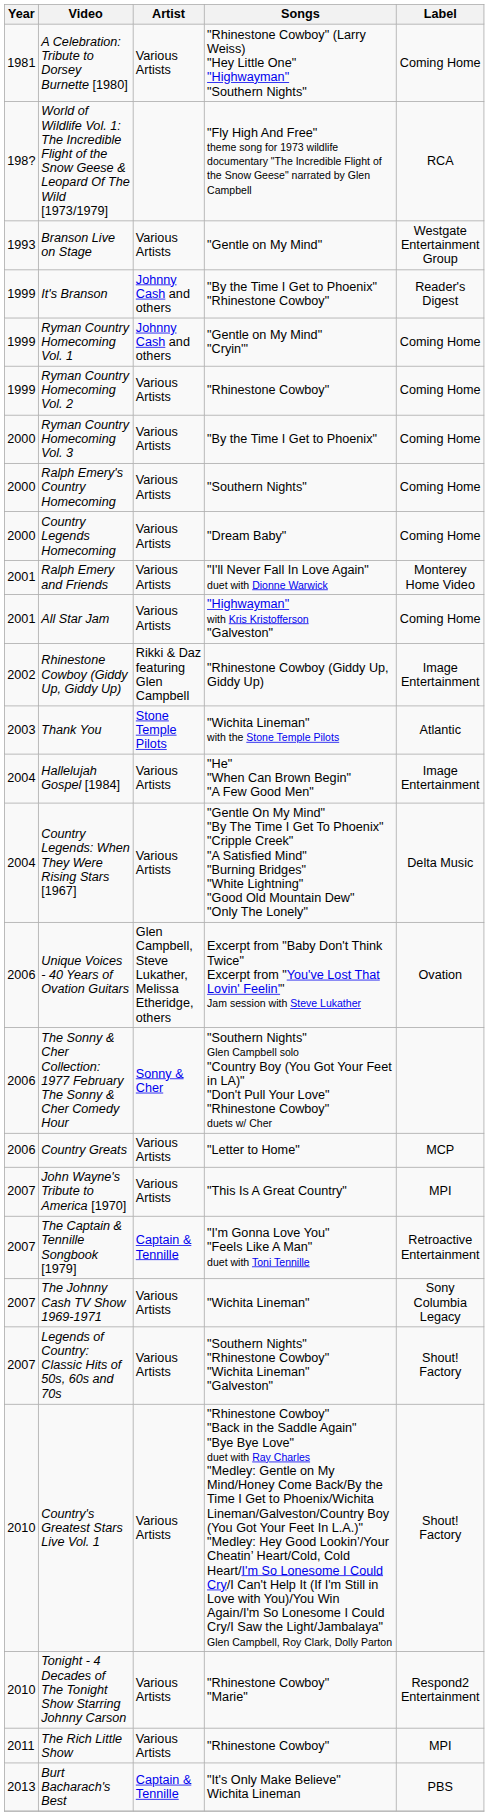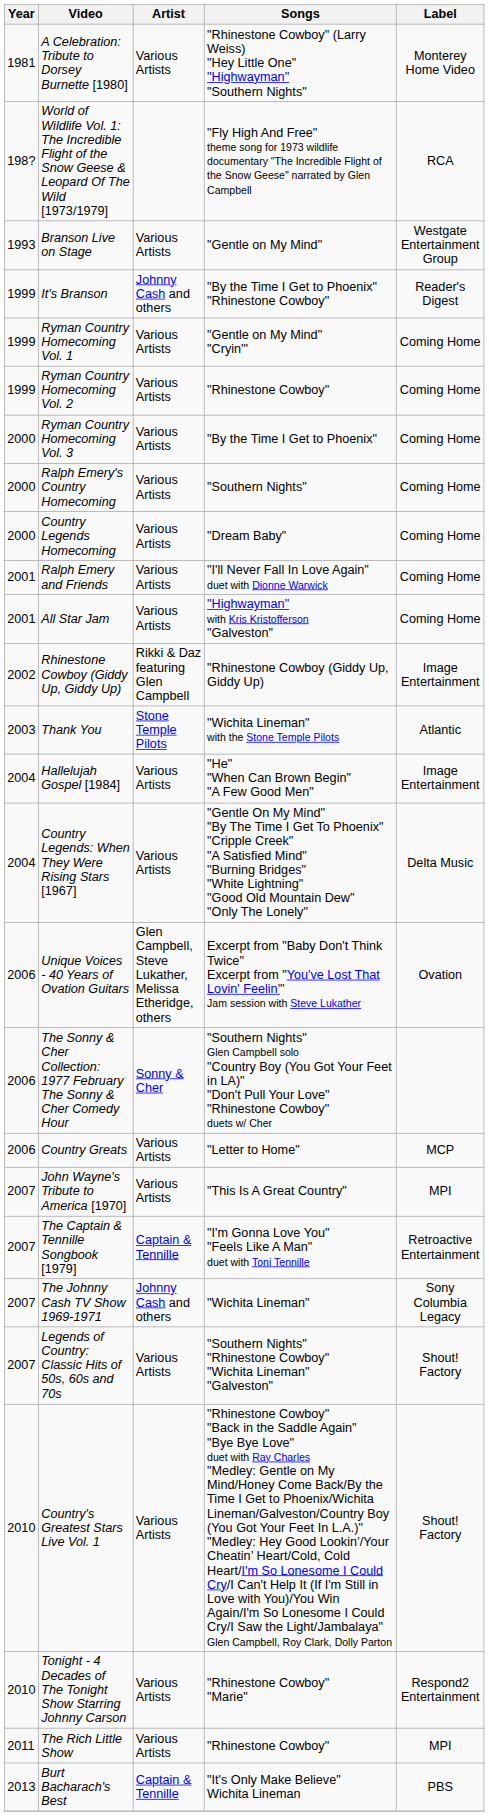A Celebration: Tribute to Dorsey Burnette [1980] | Label: Coming Home -> Monterey Home Video
Ryman Country Homecoming Vol. 1 | Artist: Johnny Cash and others -> Various Artists
Ralph Emery and Friends | Label: Monterey Home Video -> Coming Home
The Johnny Cash TV Show 1969-1971 | Artist: Various Artists -> Johnny Cash and others
